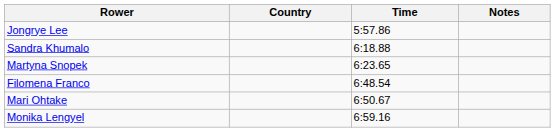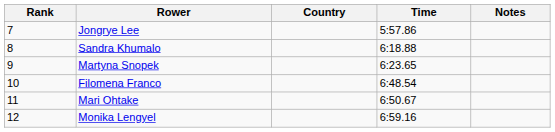+ column: Rank | 7 | 8 | 9 | 10 | 11 | 12
